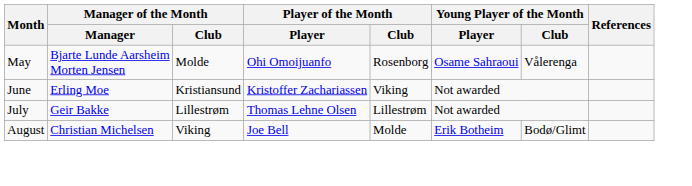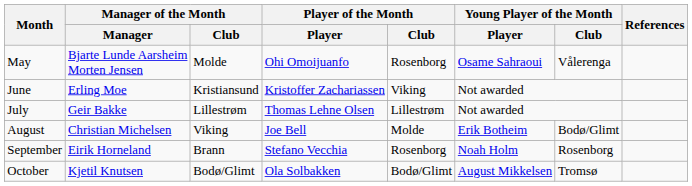+ row: September | Eirik Horneland | Brann | Stefano Vecchia | Rosenborg | Noah Holm | Rosenborg
+ row: October | Kjetil Knutsen | Bodø/Glimt | Ola Solbakken | Bodø/Glimt | August Mikkelsen | Tromsø
